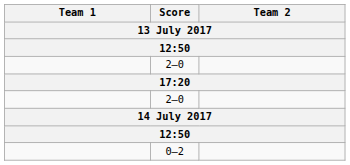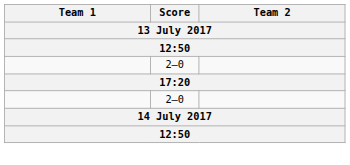- row: 0–2
